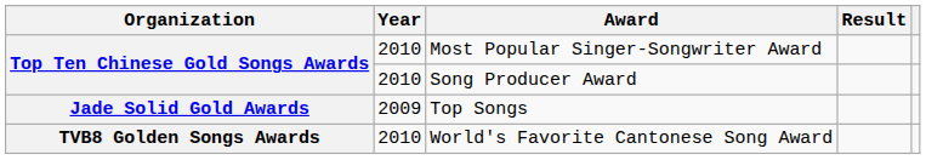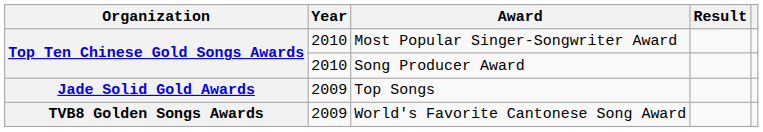World's Favorite Cantonese Song Award | Year: 2010 -> 2009
